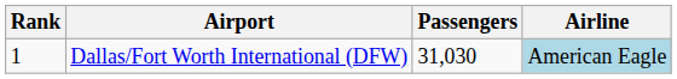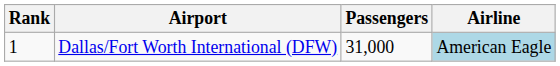Dallas/Fort Worth International (DFW) | Passengers: 31,030 -> 31,000
